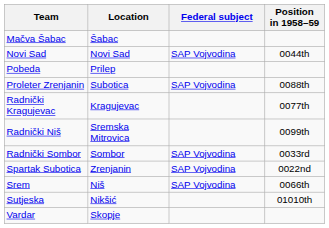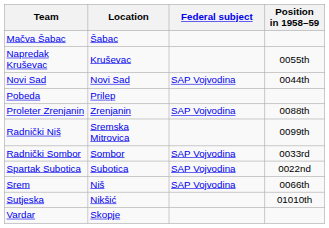+ row: Napredak Kruševac | Kruševac | 0055th
Proleter Zrenjanin | Location: Subotica -> Zrenjanin
- row: Radnički Kragujevac | Kragujevac | 0077th
Spartak Subotica | Location: Zrenjanin -> Subotica
